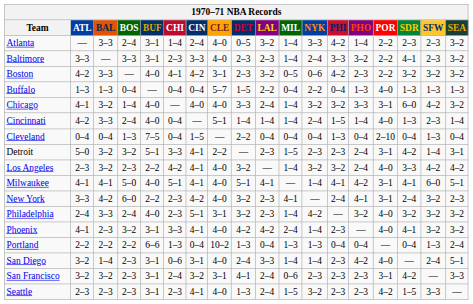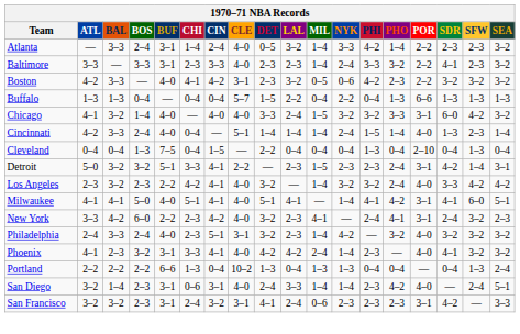Buffalo | POR: 4–0 -> 6–6
Chicago | MIL: 1–4 -> 1–5
- row: Seattle | 2–3 | 2–3 | 2–3 | 3–1 | 2–3 | 4–1 | 4–0 | 1–3 | 2–4 | 1–5 | 3–2 | 2–3 | 2–3 | 4–2 | 1–5 | 3–3 | —
